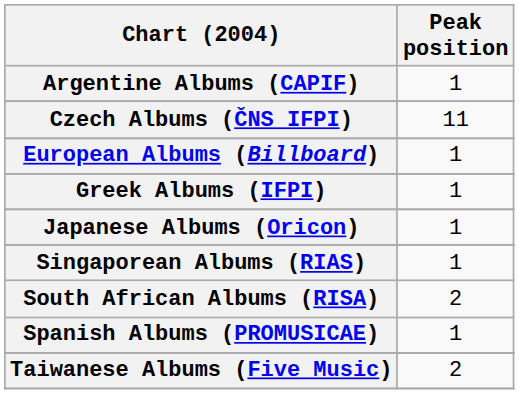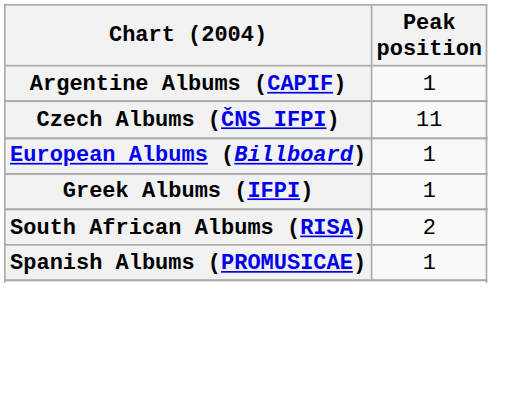- row: Japanese Albums (Oricon) | 1
- row: Singaporean Albums (RIAS) | 1
- row: Taiwanese Albums (Five Music) | 2
